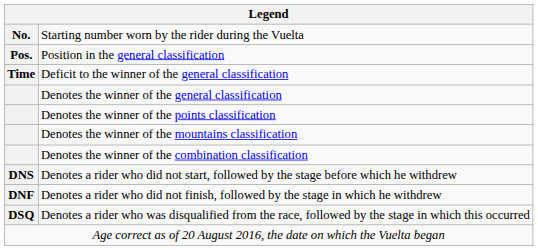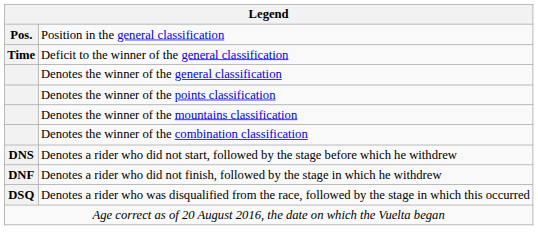- row: No. | Starting number worn by the rider during the Vuelta
